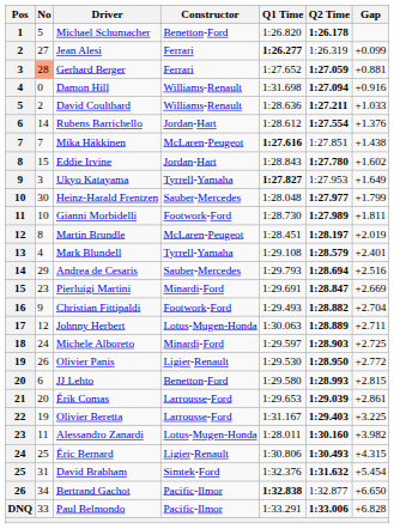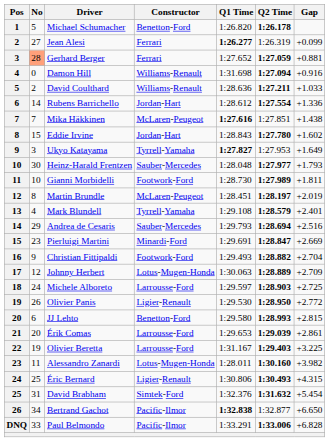Rubens Barrichello | Gap: +1.376 -> +1.336
Heinz-Harald Frentzen | Gap: +1.799 -> +1.793
Johnny Herbert | Gap: +2.711 -> +2.709
Michele Alboreto | Constructor: Minardi-Ford -> Larrousse-Ford
